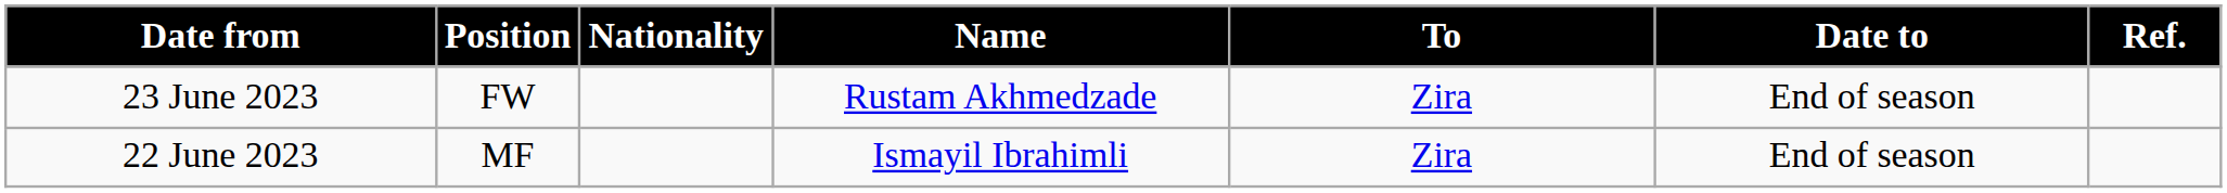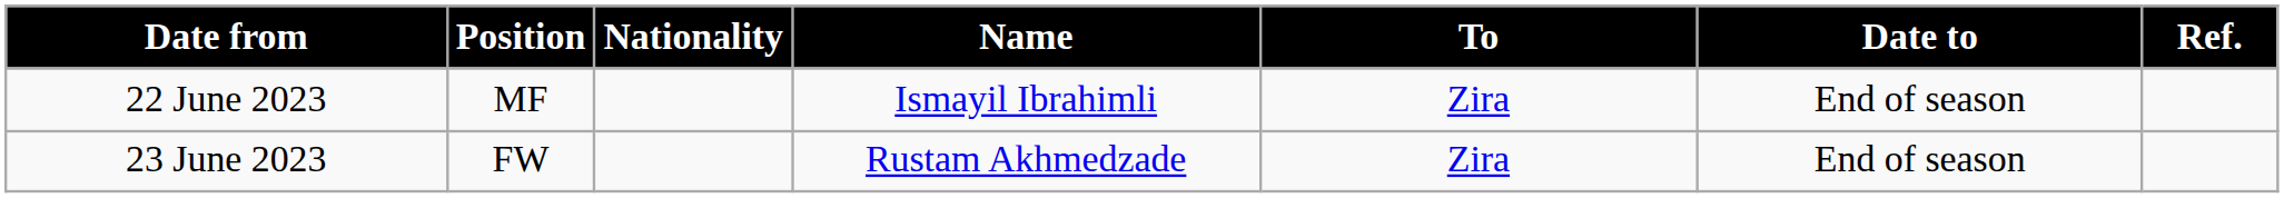rows swapped: 22 June 2023 <-> 23 June 2023
